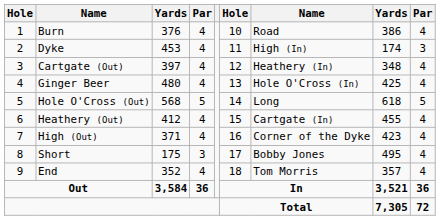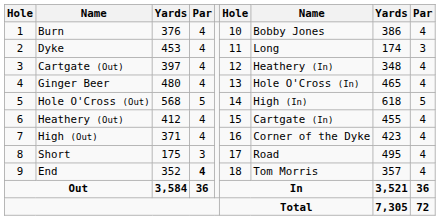Burn | column 7: Road -> Bobby Jones
Dyke | column 7: High (In) -> Long
Ginger Beer | column 8: 425 -> 465
Hole O'Cross (Out) | column 7: Long -> High (In)
Short | column 7: Bobby Jones -> Road
End | column 4: normal -> bold
